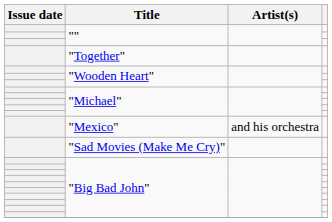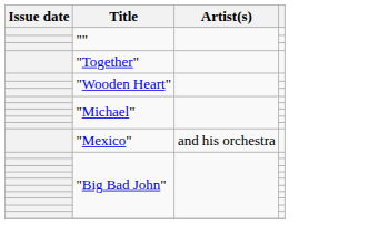- row: "Sad Movies (Make Me Cry)"
